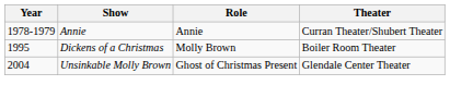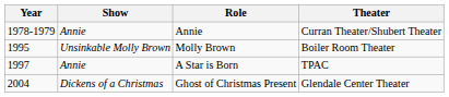Molly Brown | Show: Dickens of a Christmas -> Unsinkable Molly Brown
+ row: 1997 | Annie | A Star is Born | TPAC
Ghost of Christmas Present | Show: Unsinkable Molly Brown -> Dickens of a Christmas
